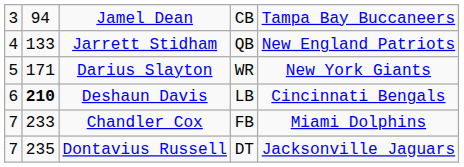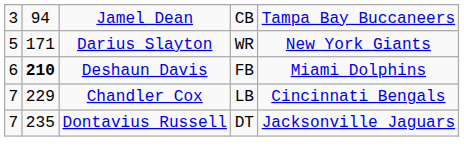- row: 4 | 133 | Jarrett Stidham | QB | New England Patriots
Deshaun Davis | column 4: LB -> FB
Deshaun Davis | column 5: Cincinnati Bengals -> Miami Dolphins
Chandler Cox | column 2: 233 -> 229
Chandler Cox | column 4: FB -> LB
Chandler Cox | column 5: Miami Dolphins -> Cincinnati Bengals
